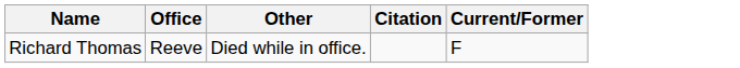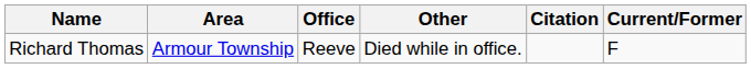+ column: Area | Armour Township
